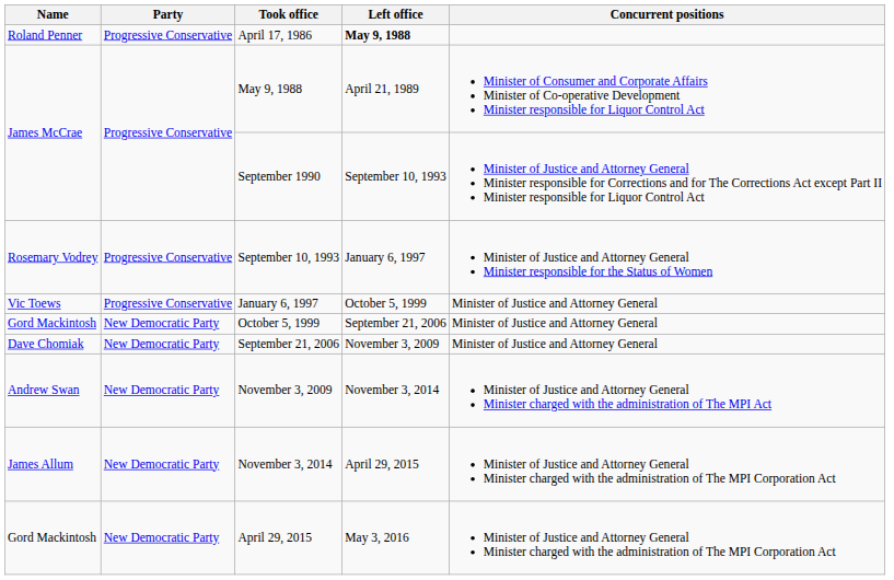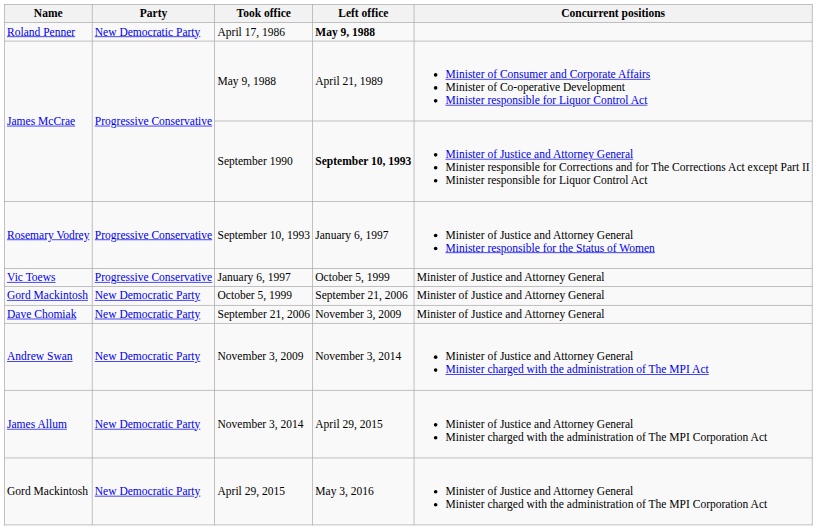April 17, 1986 | Party: Progressive Conservative -> New Democratic Party
September 1990 | Left office: normal -> bold
